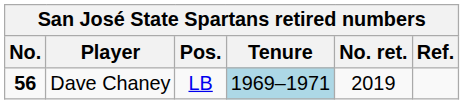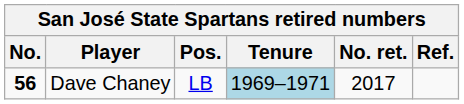Dave Chaney | No. ret.: 2019 -> 2017
